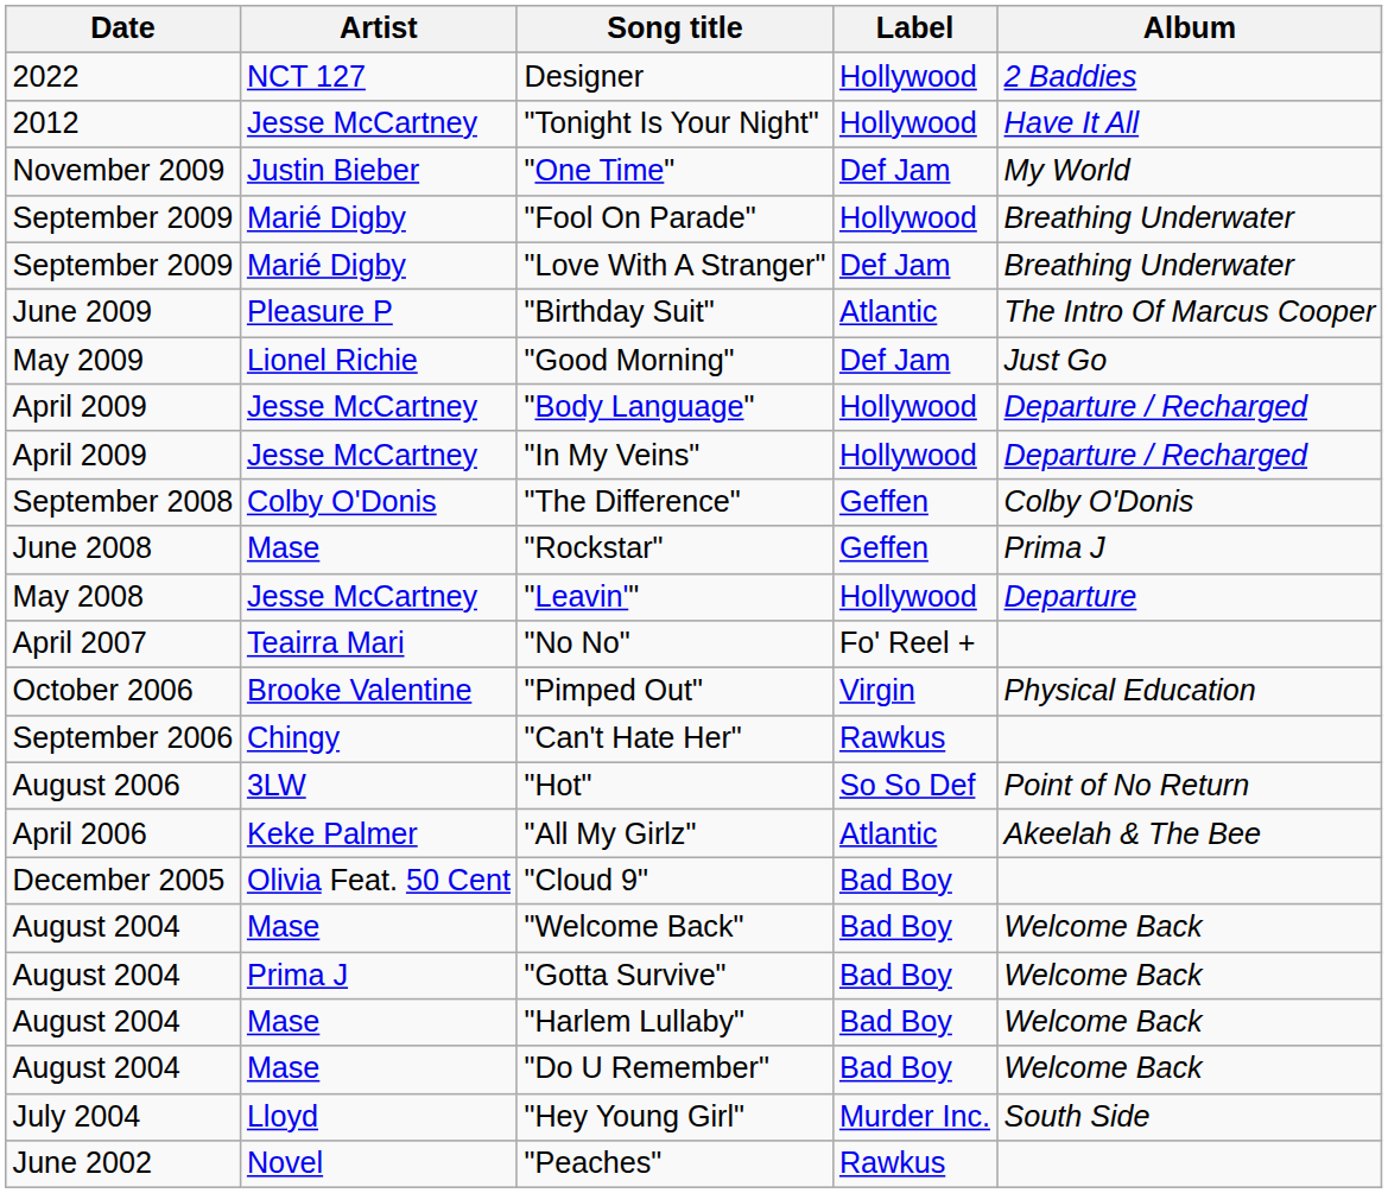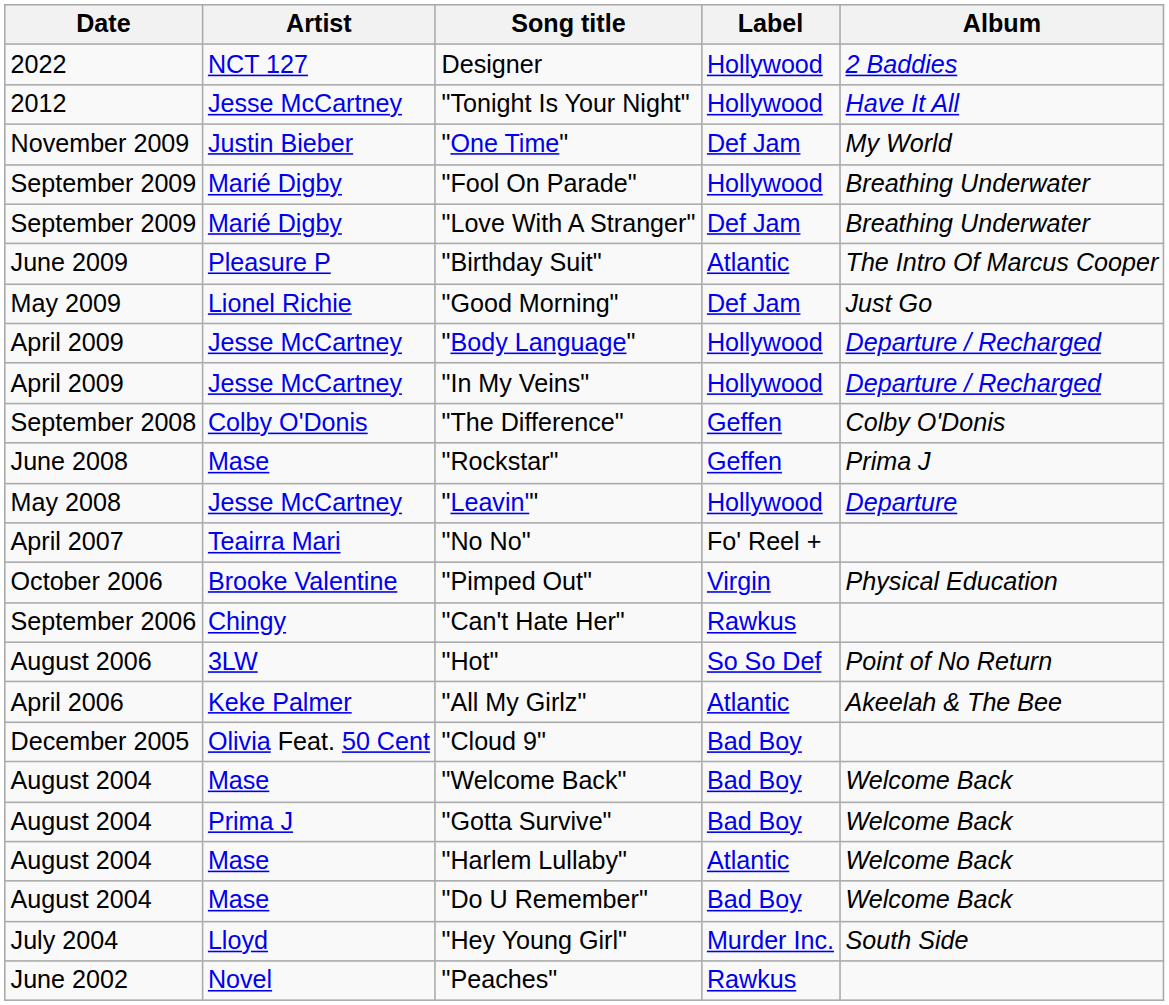"Harlem Lullaby" | Label: Bad Boy -> Atlantic
